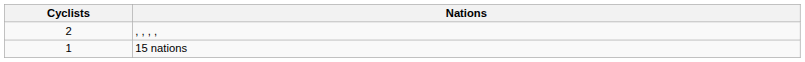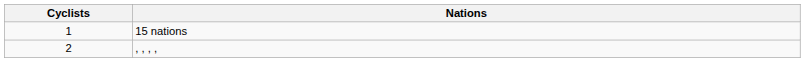rows swapped: , , , , <-> 15 nations
